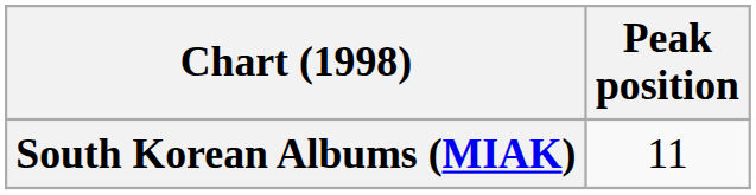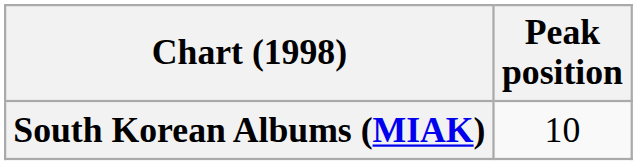South Korean Albums (MIAK) | Peak position: 11 -> 10
